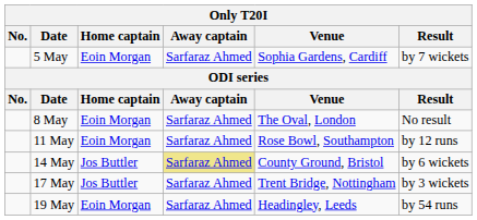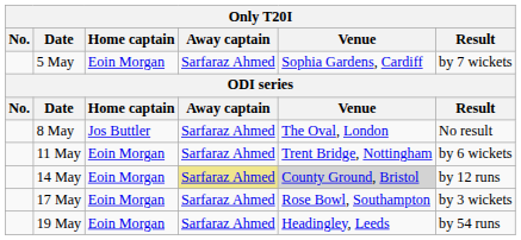8 May | Home captain: Eoin Morgan -> Jos Buttler
11 May | Venue: Rose Bowl, Southampton -> Trent Bridge, Nottingham
11 May | Result: by 12 runs -> by 6 wickets
14 May | Home captain: Jos Buttler -> Eoin Morgan
14 May | Venue: no background -> lightgrey background
14 May | Result: by 6 wickets -> by 12 runs
17 May | Home captain: Jos Buttler -> Eoin Morgan
17 May | Venue: Trent Bridge, Nottingham -> Rose Bowl, Southampton
